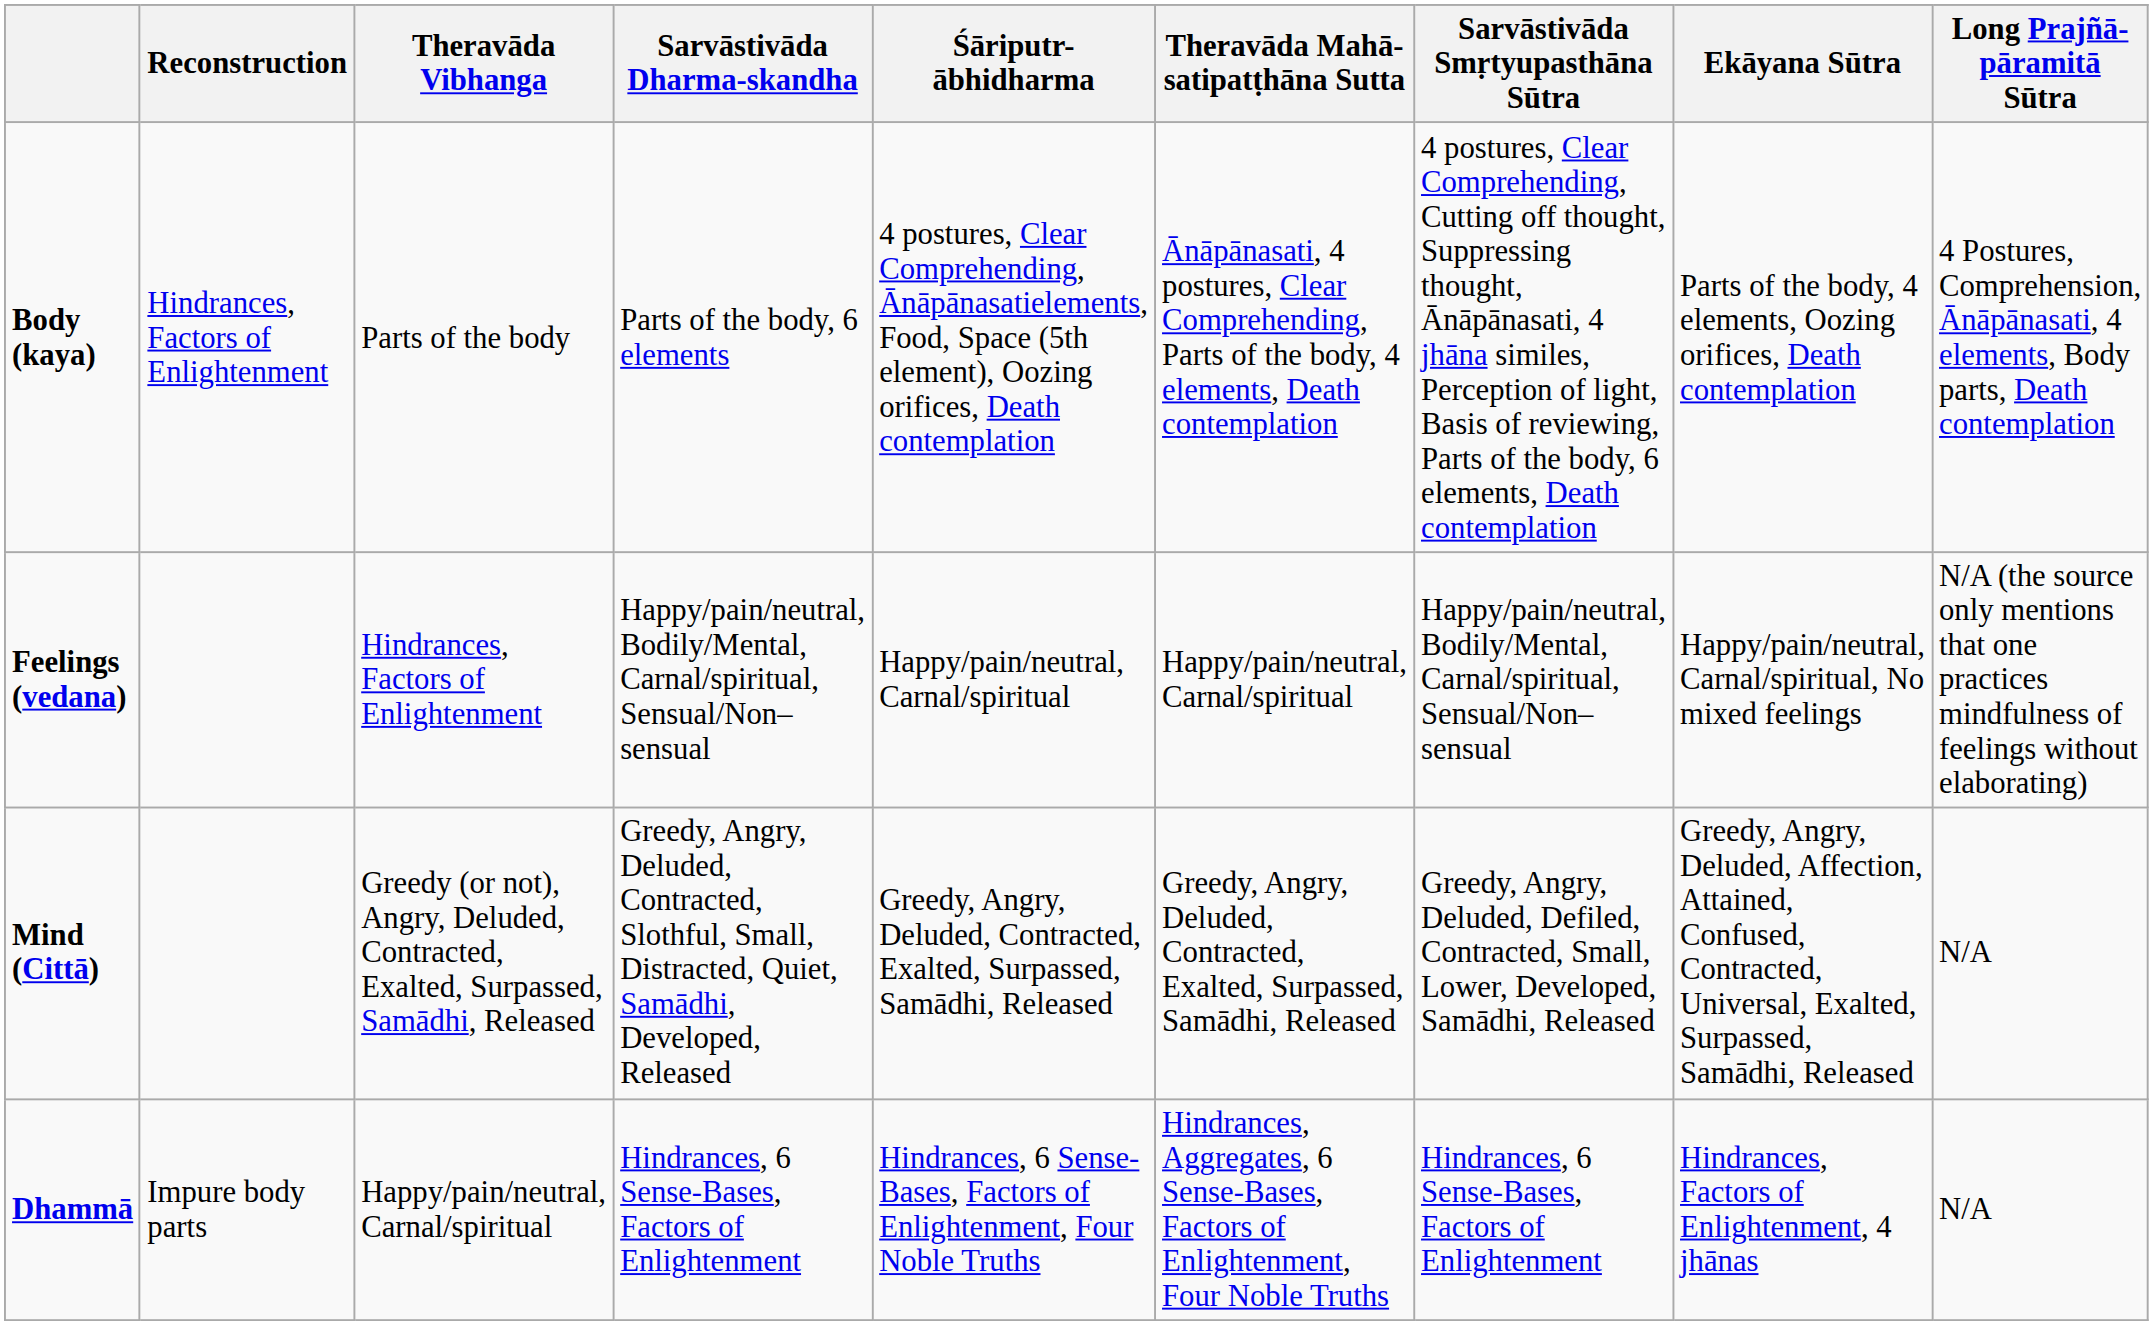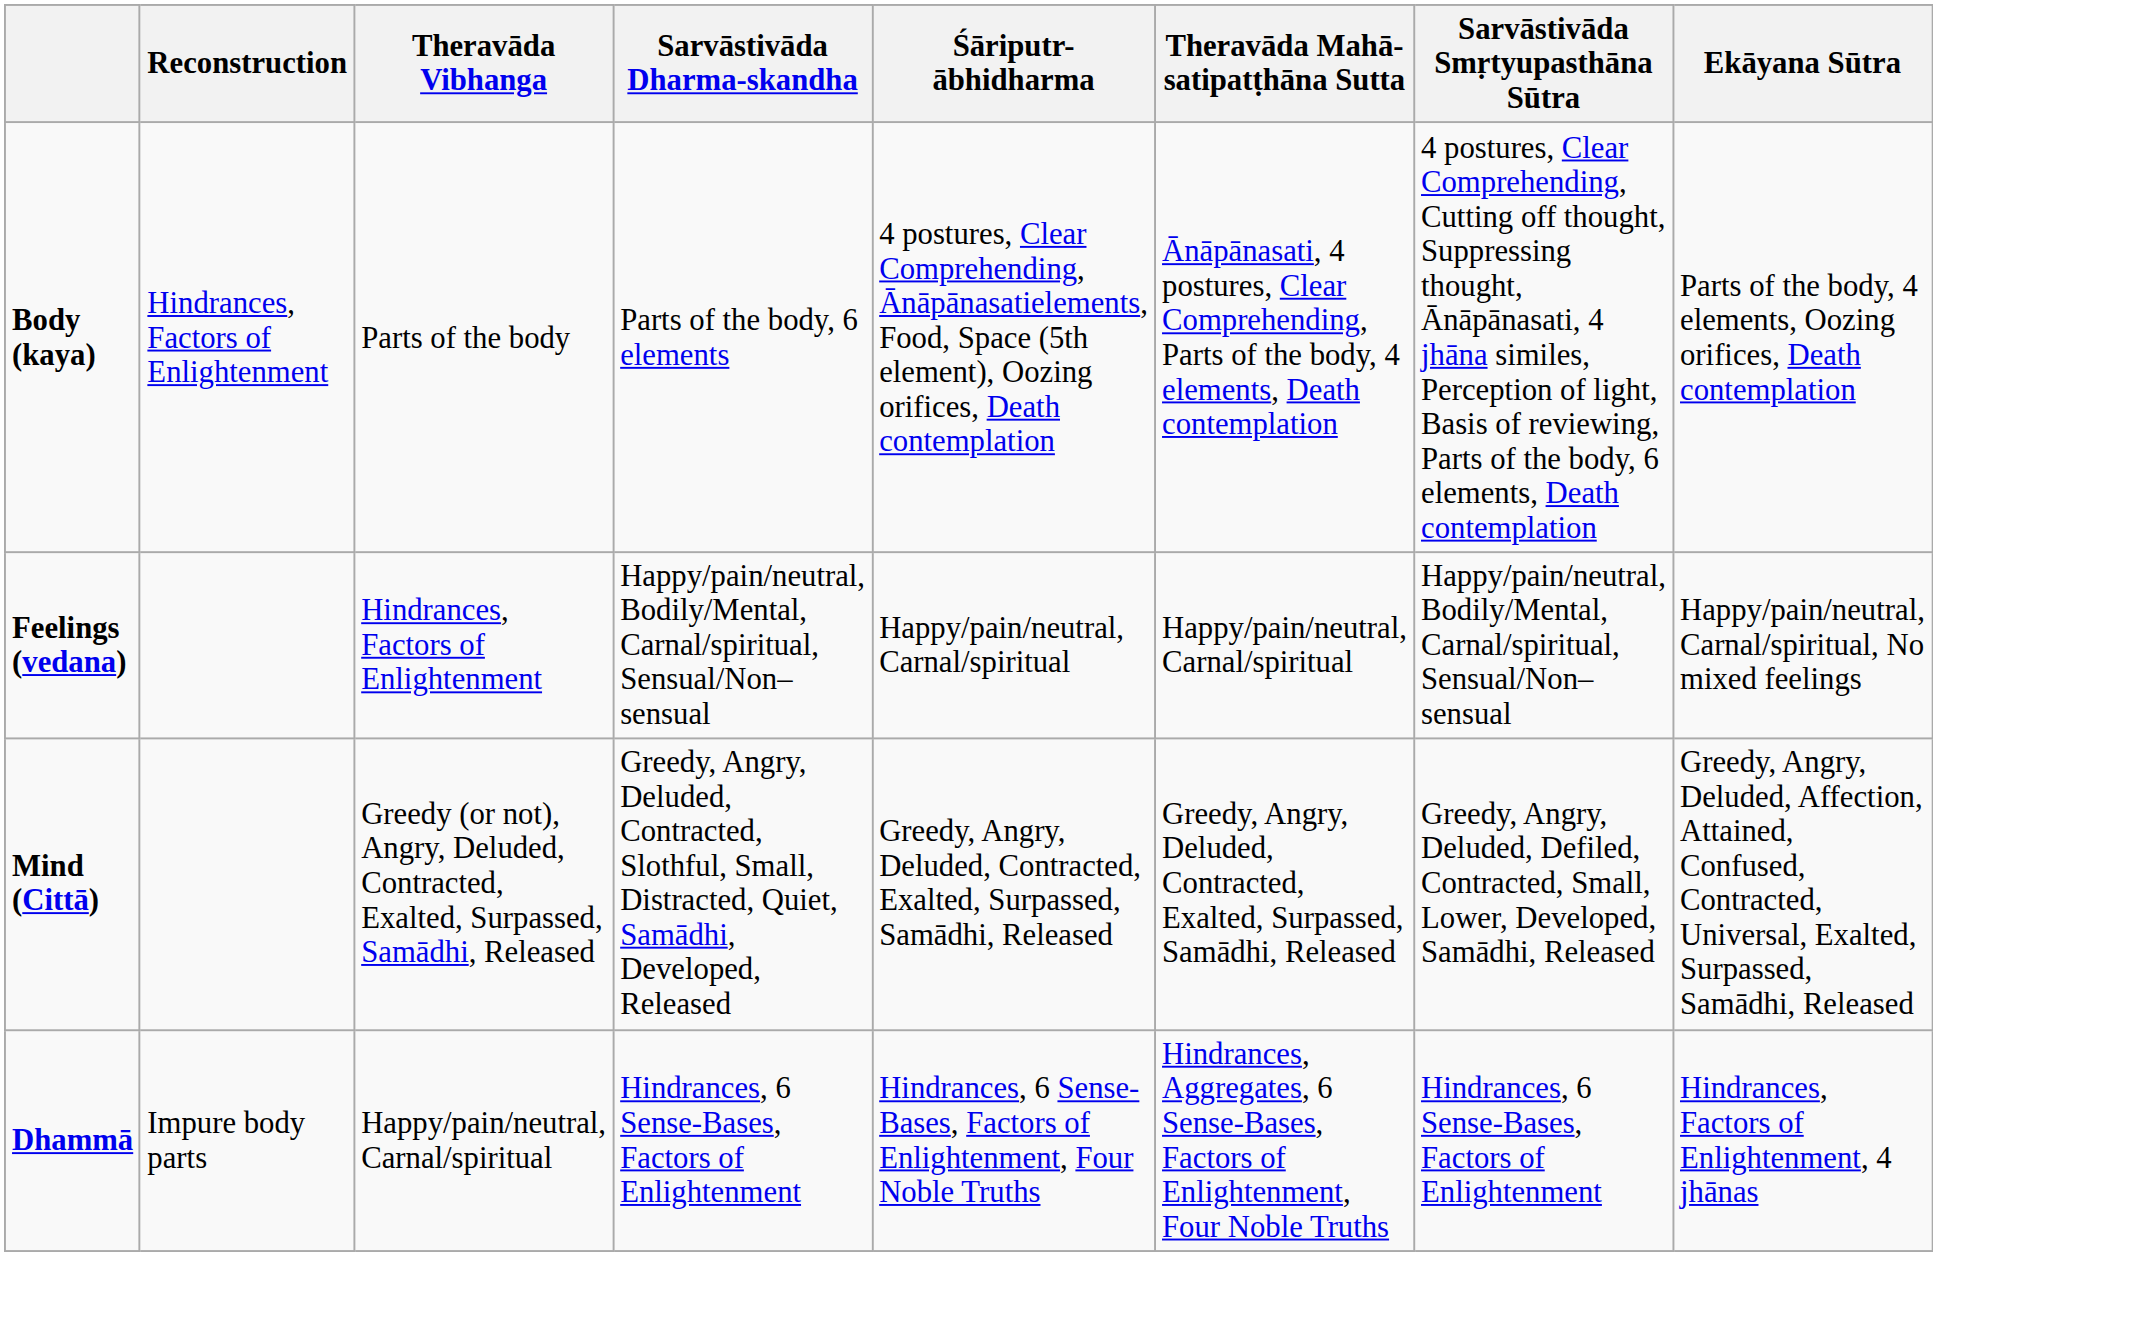- column: Long Prajñā-pāramitā Sūtra | 4 Postures, Comprehension, Ānāpānasati, 4 elements, Body parts, Death contemplation | N/A (the source only mentions that one practices mindfulness of feelings without elaborating) | N/A | N/A
